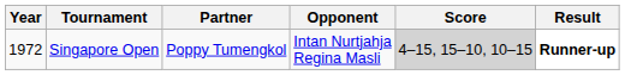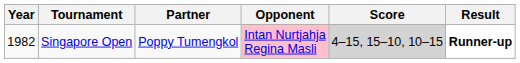Singapore Open | Year: 1972 -> 1982
Singapore Open | Opponent: no background -> pink background
